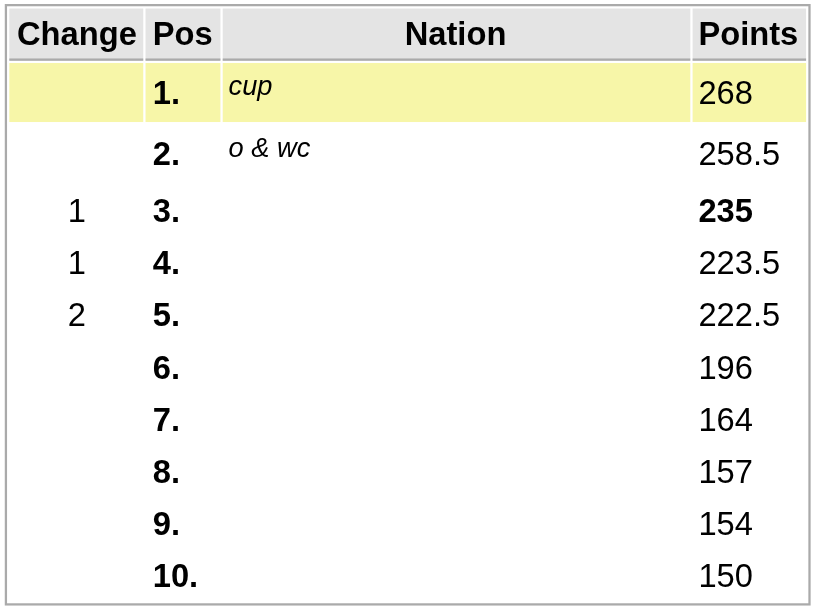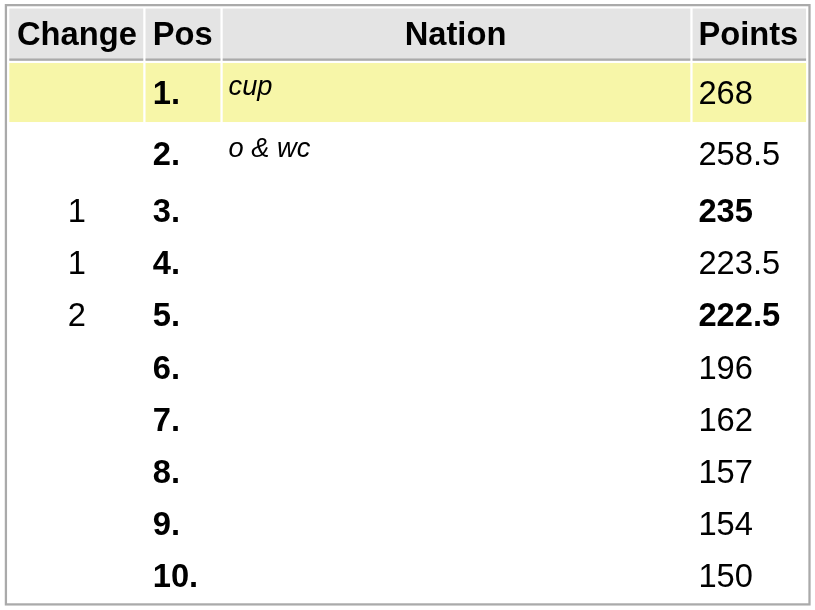5. | Points: normal -> bold
7. | Points: 164 -> 162
